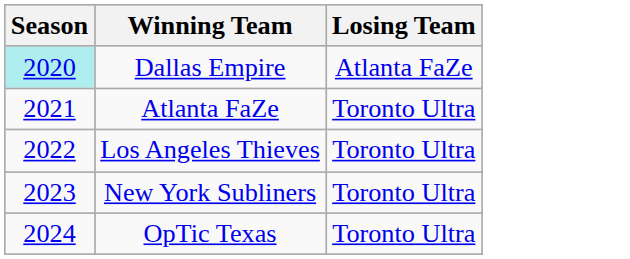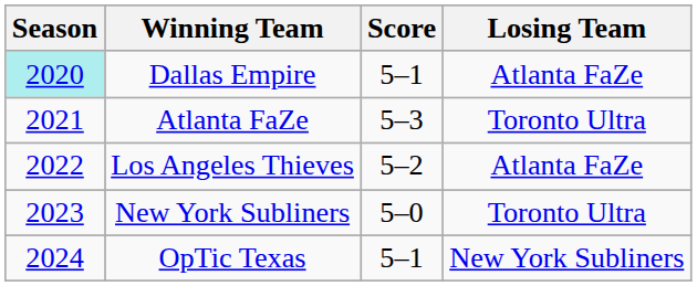+ column: Score | 5–1 | 5–3 | 5–2 | 5–0 | 5–1
Los Angeles Thieves | Losing Team: Toronto Ultra -> Atlanta FaZe
OpTic Texas | Losing Team: Toronto Ultra -> New York Subliners
